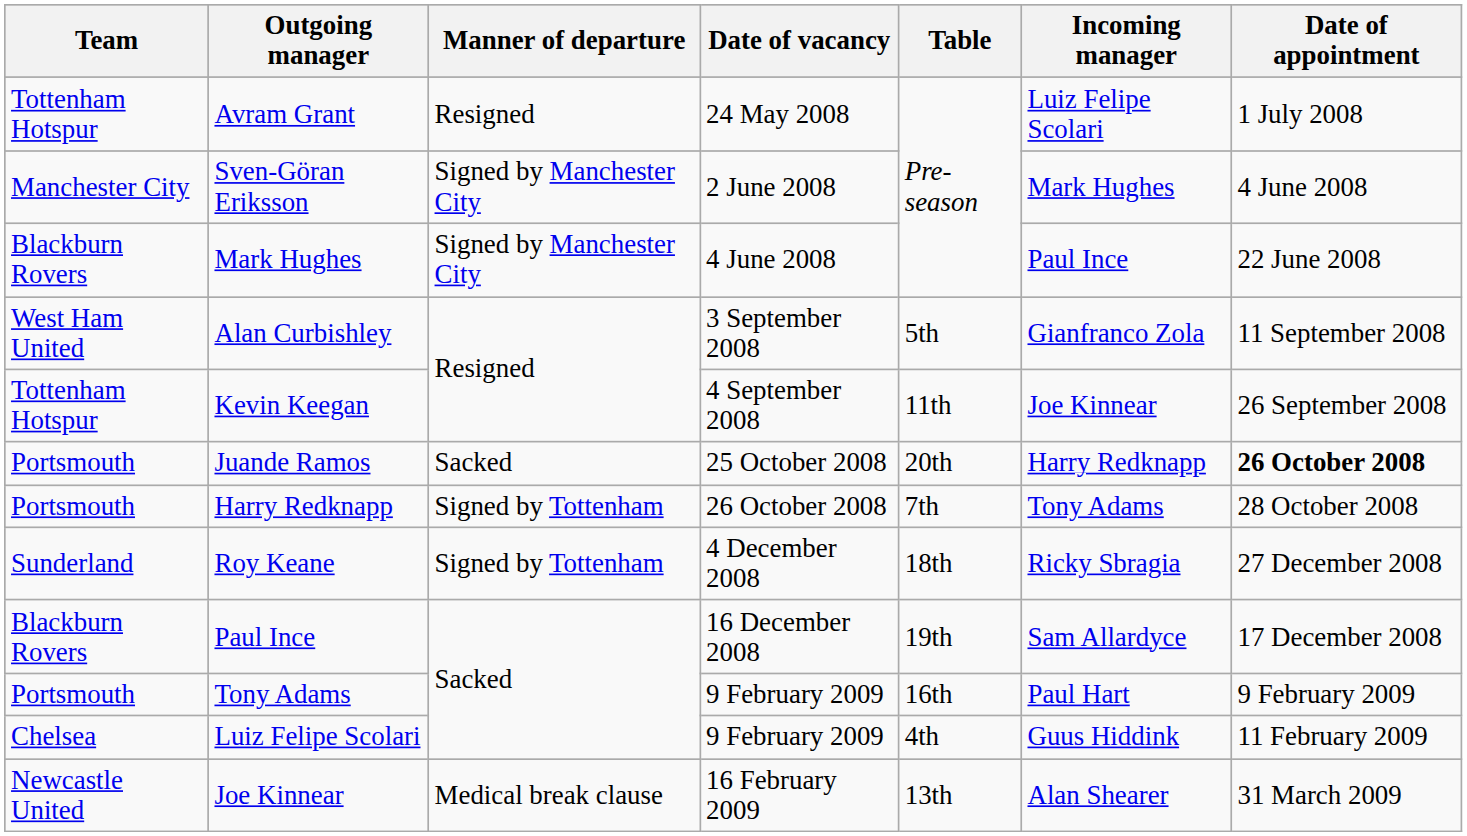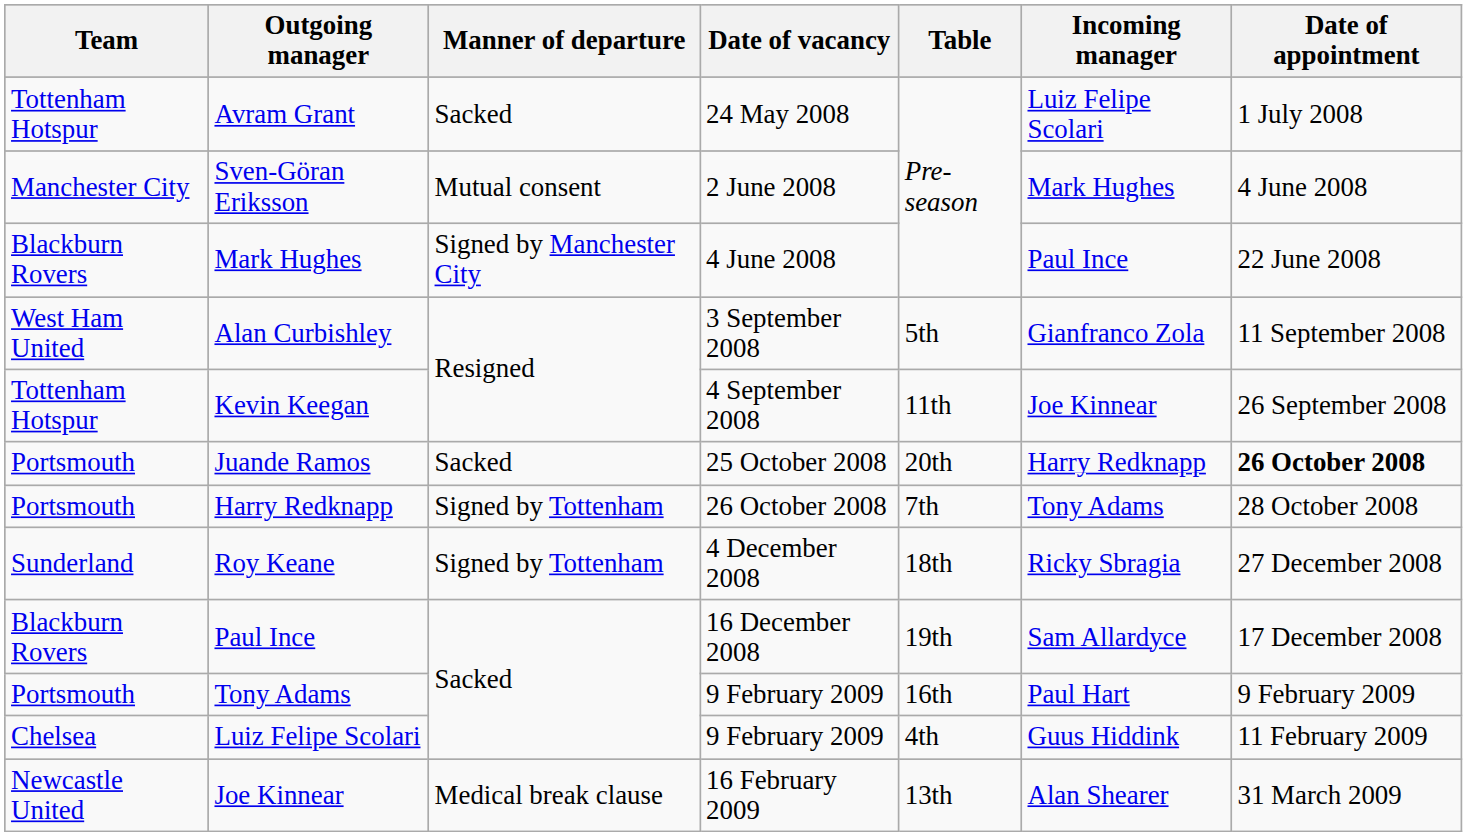Avram Grant | Manner of departure: Resigned -> Sacked
Sven-Göran Eriksson | Manner of departure: Signed by Manchester City -> Mutual consent
